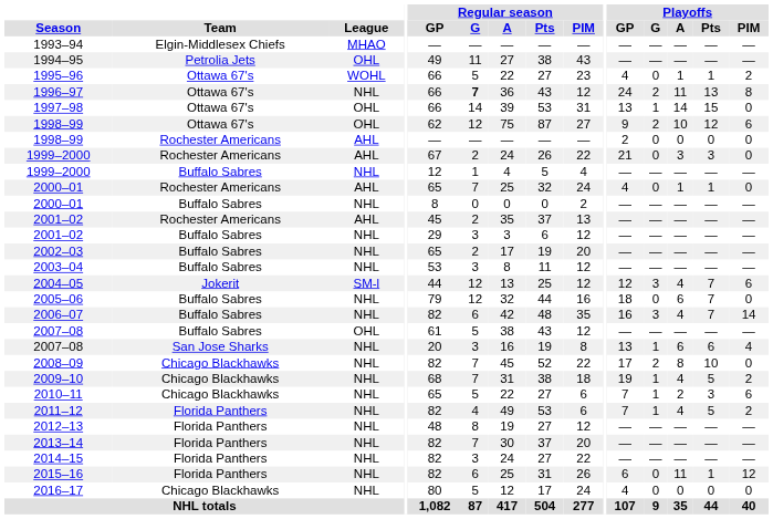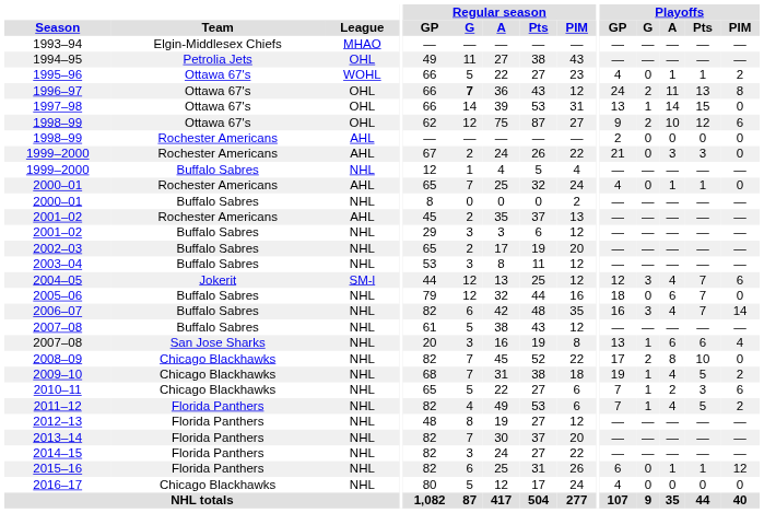1996–97 | League: NHL -> OHL
2007–08 / Buffalo Sabres | League: OHL -> NHL
2015–16 | Playoffs / A: 11 -> 1
